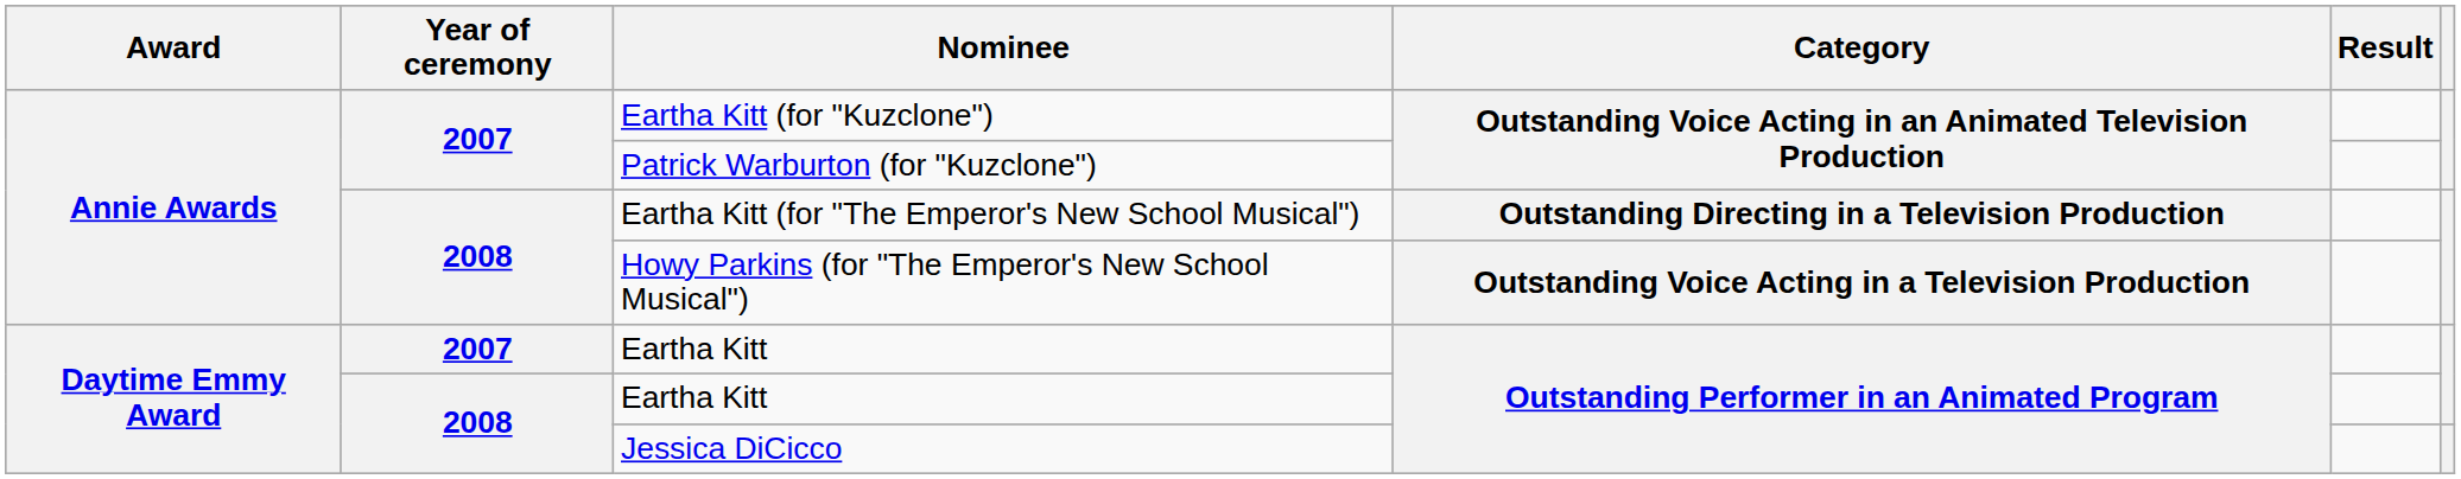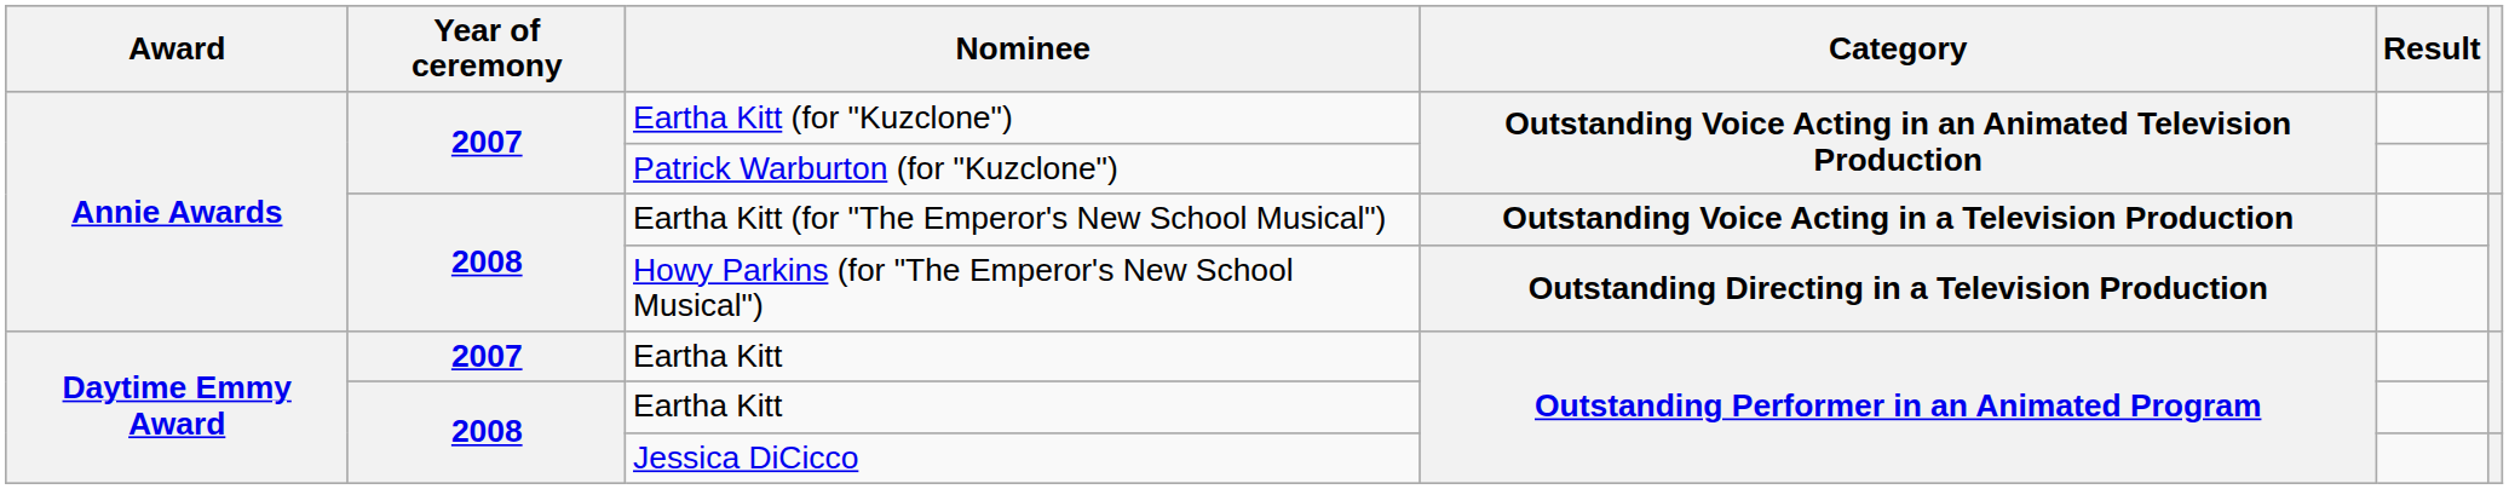Eartha Kitt (for "The Emperor's New School Musical") | Category: Outstanding Directing in a Television Production -> Outstanding Voice Acting in a Television Production
Howy Parkins (for "The Emperor's New School Musical") | Category: Outstanding Voice Acting in a Television Production -> Outstanding Directing in a Television Production
